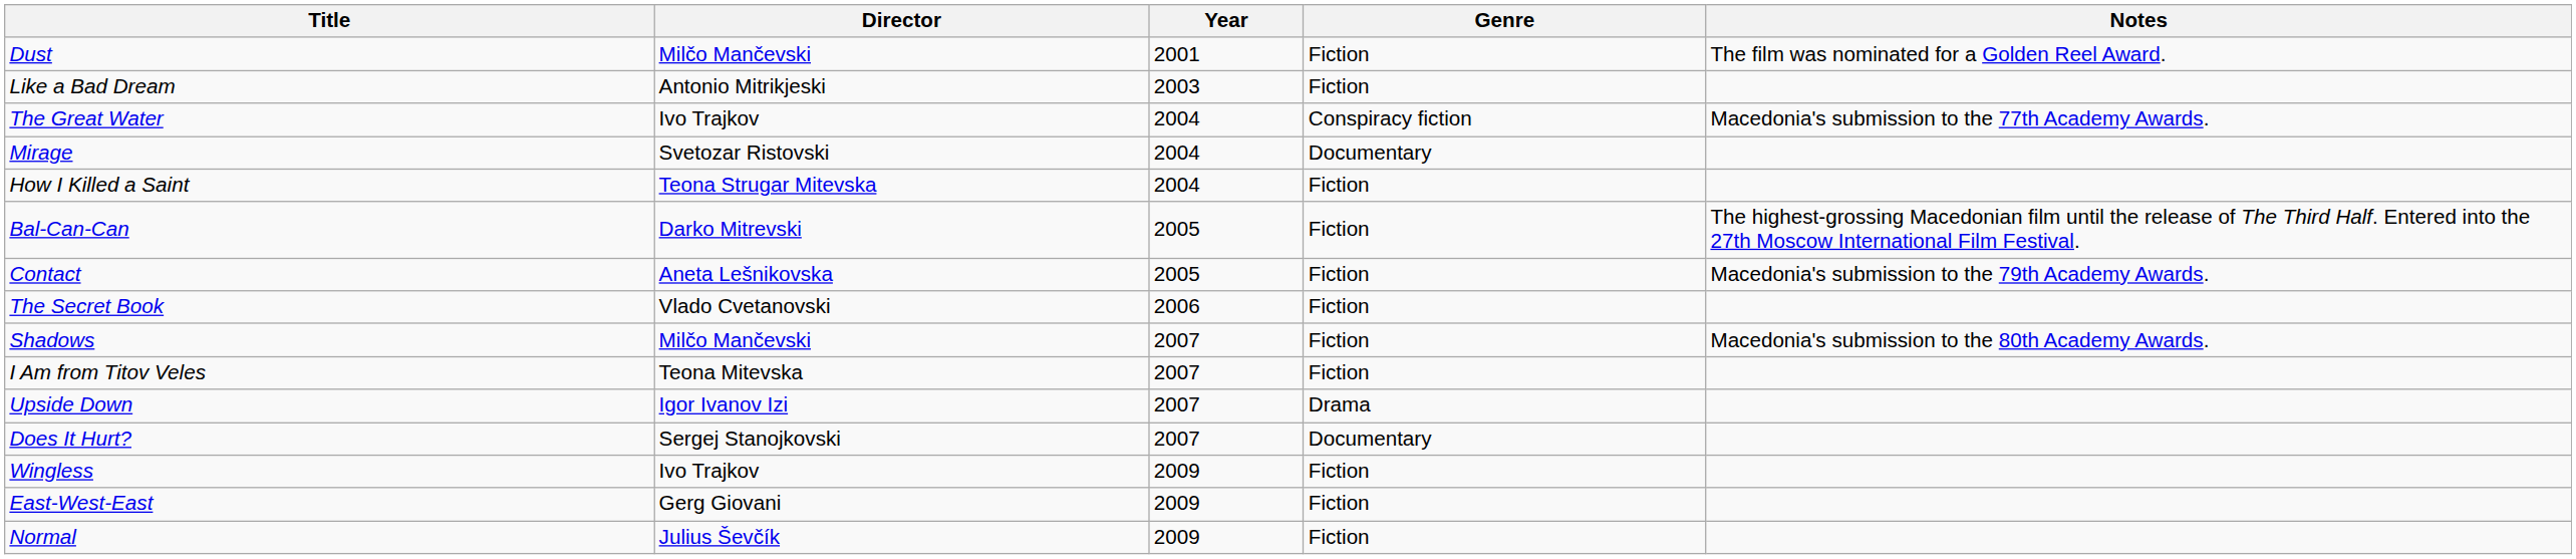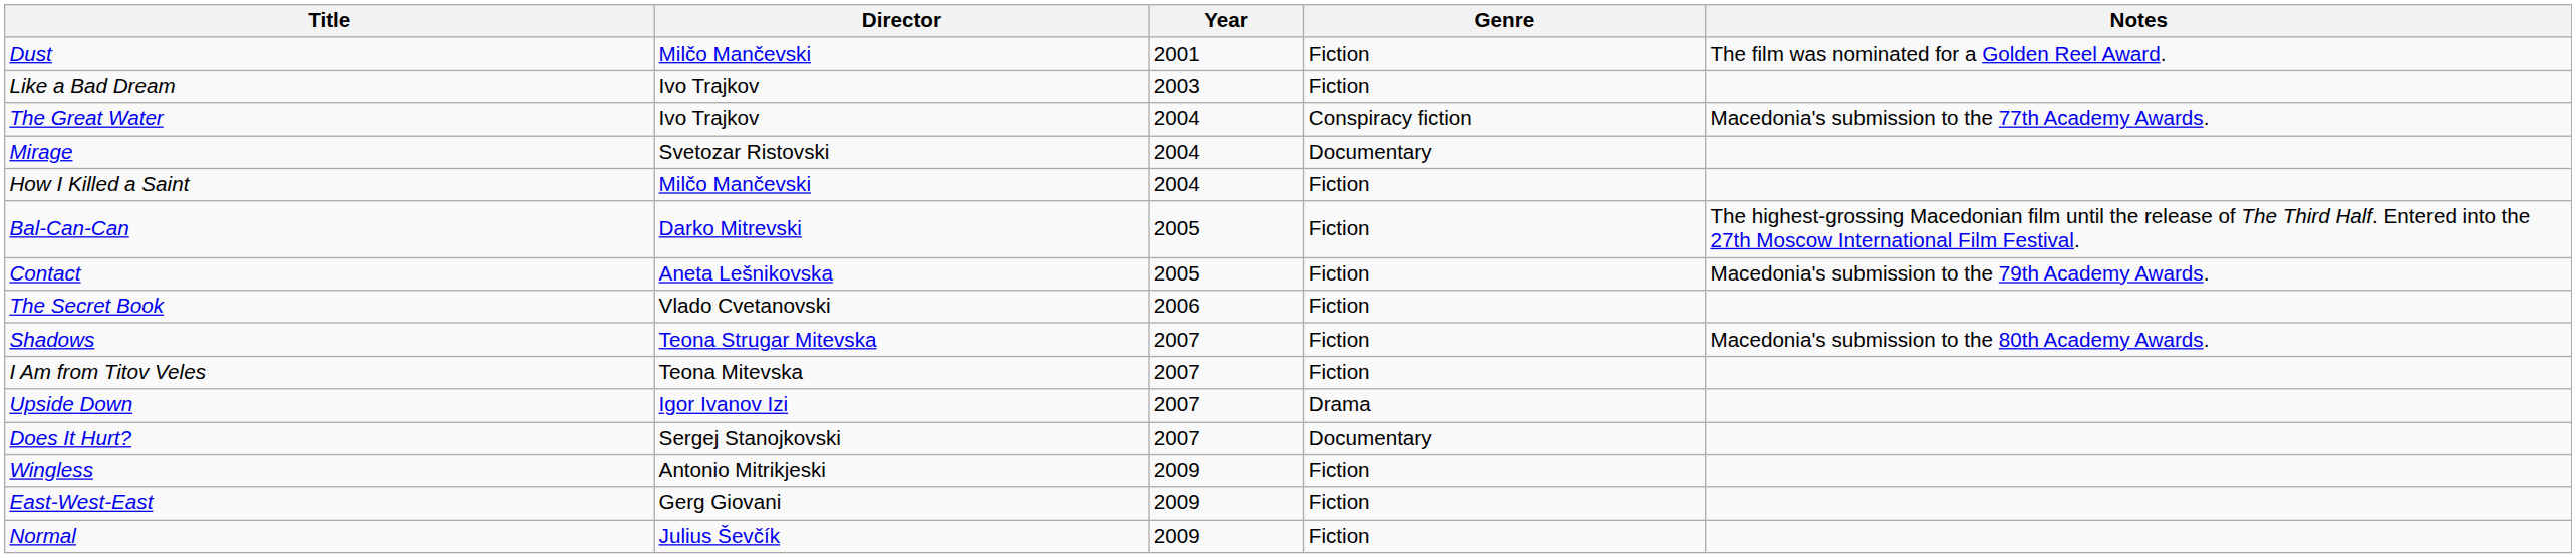Like a Bad Dream | Director: Antonio Mitrikjeski -> Ivo Trajkov
How I Killed a Saint | Director: Teona Strugar Mitevska -> Milčo Mančevski
Shadows | Director: Milčo Mančevski -> Teona Strugar Mitevska
Wingless | Director: Ivo Trajkov -> Antonio Mitrikjeski
